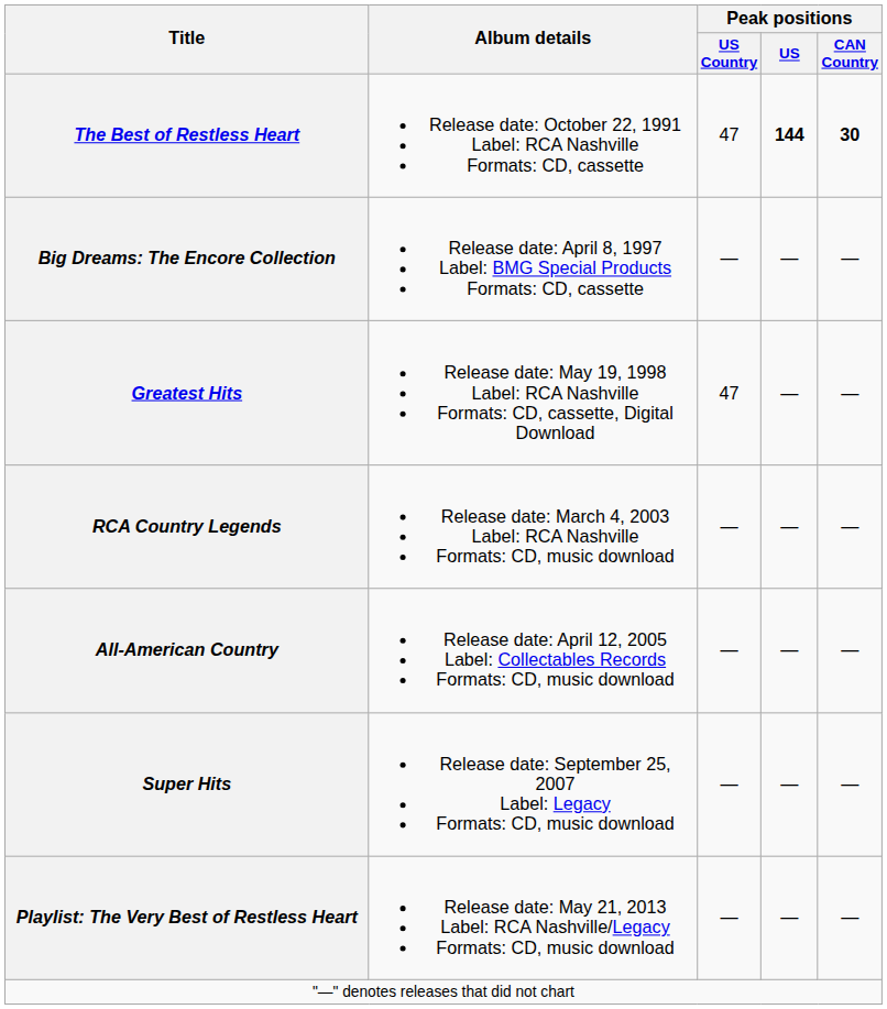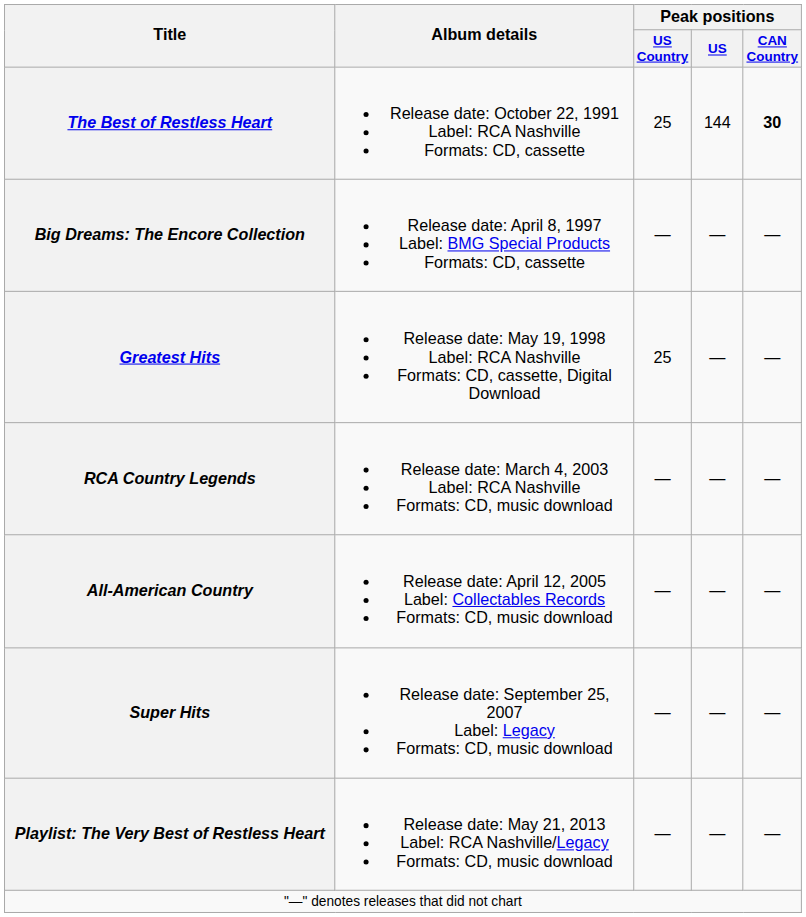The Best of Restless Heart | Peak positions / US Country: 47 -> 25
The Best of Restless Heart | Peak positions / US: bold -> normal
Greatest Hits | Peak positions / US Country: 47 -> 25
